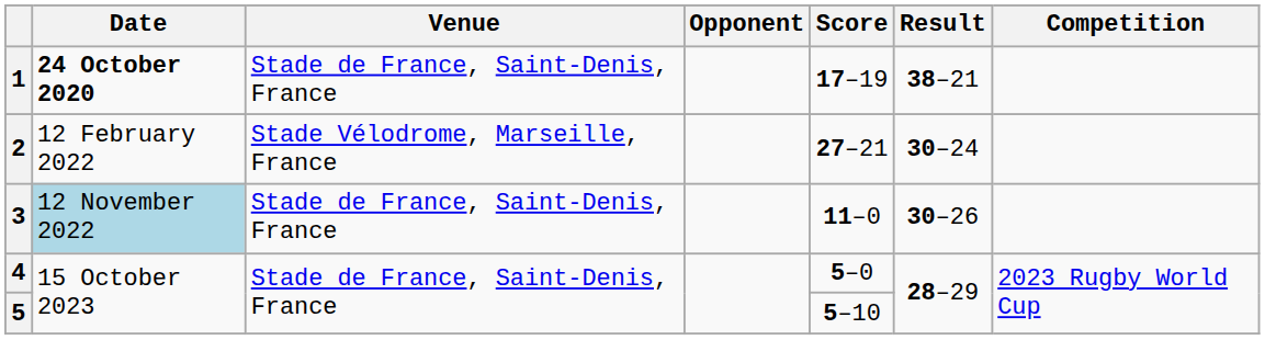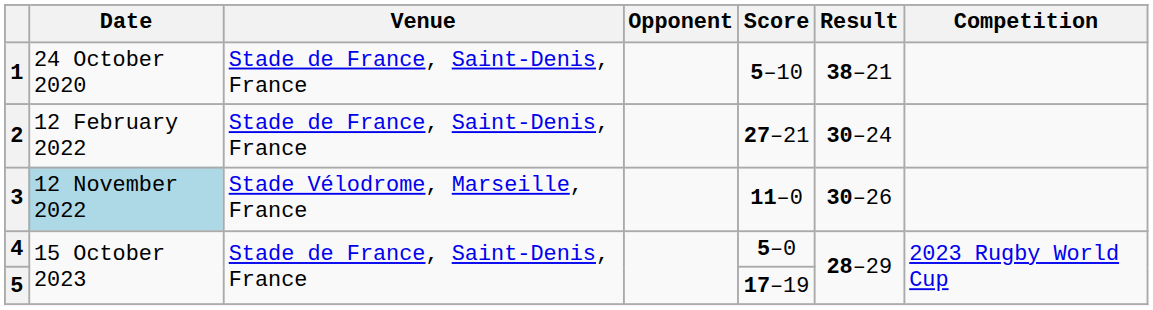1 | Date: bold -> normal
1 | Score: 17–19 -> 5–10
2 | Venue: Stade Vélodrome, Marseille, France -> Stade de France, Saint-Denis, France
3 | Venue: Stade de France, Saint-Denis, France -> Stade Vélodrome, Marseille, France
5 | Score: 5–10 -> 17–19
